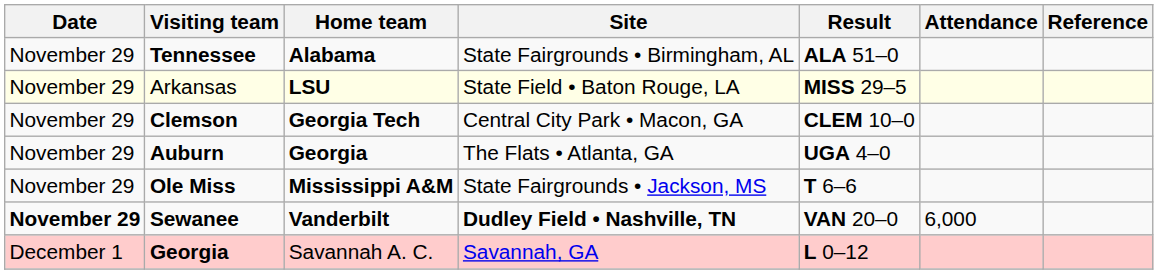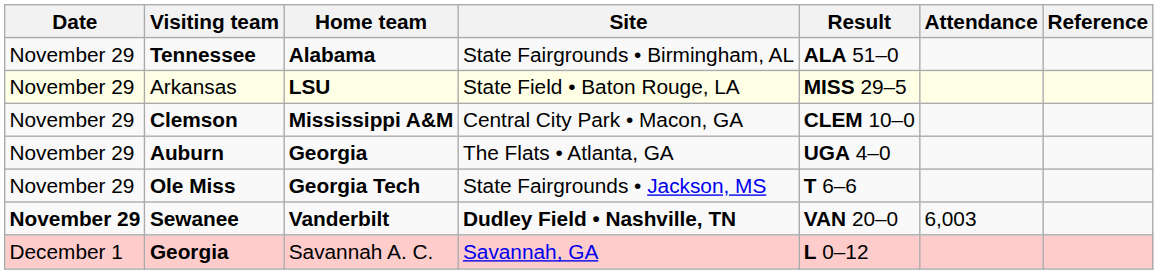Clemson | Home team: Georgia Tech -> Mississippi A&M
Ole Miss | Home team: Mississippi A&M -> Georgia Tech
Sewanee | Attendance: 6,000 -> 6,003
